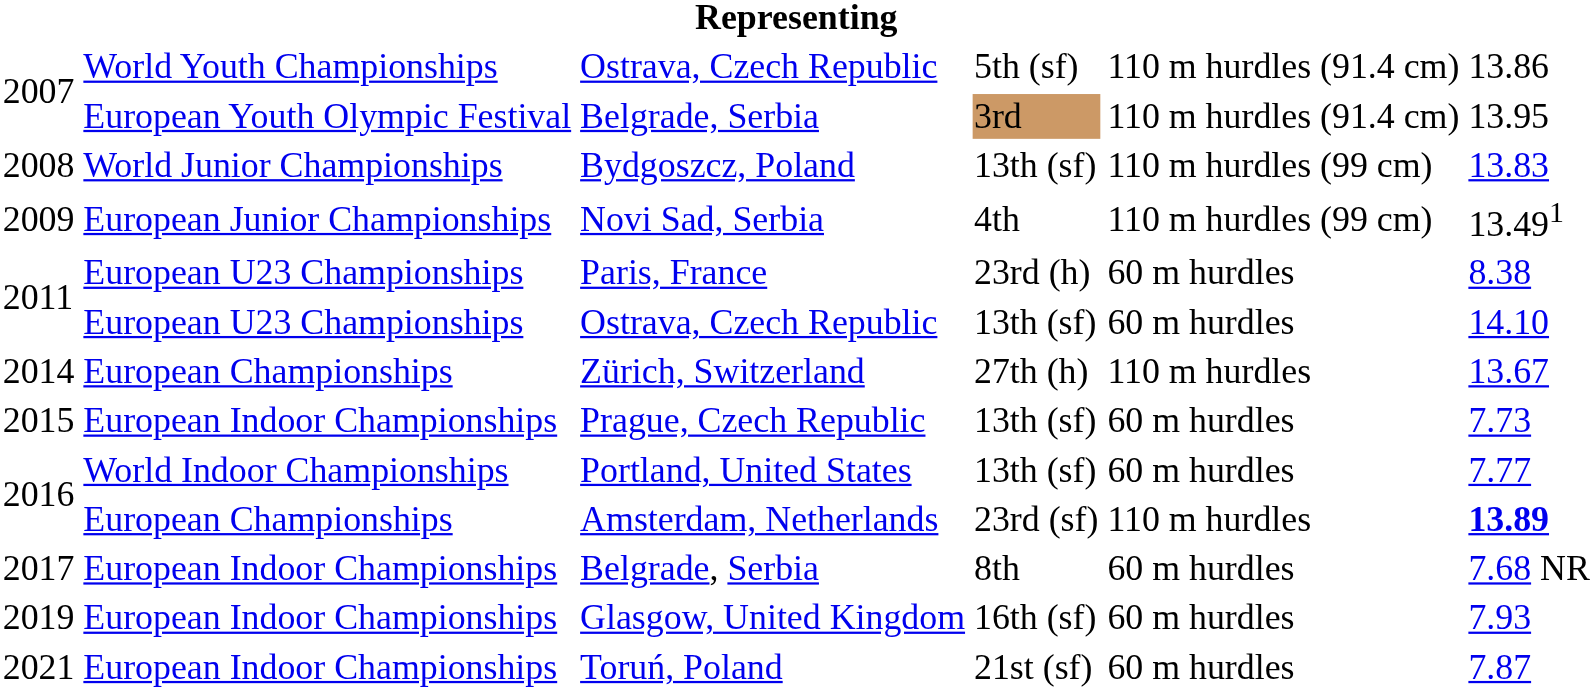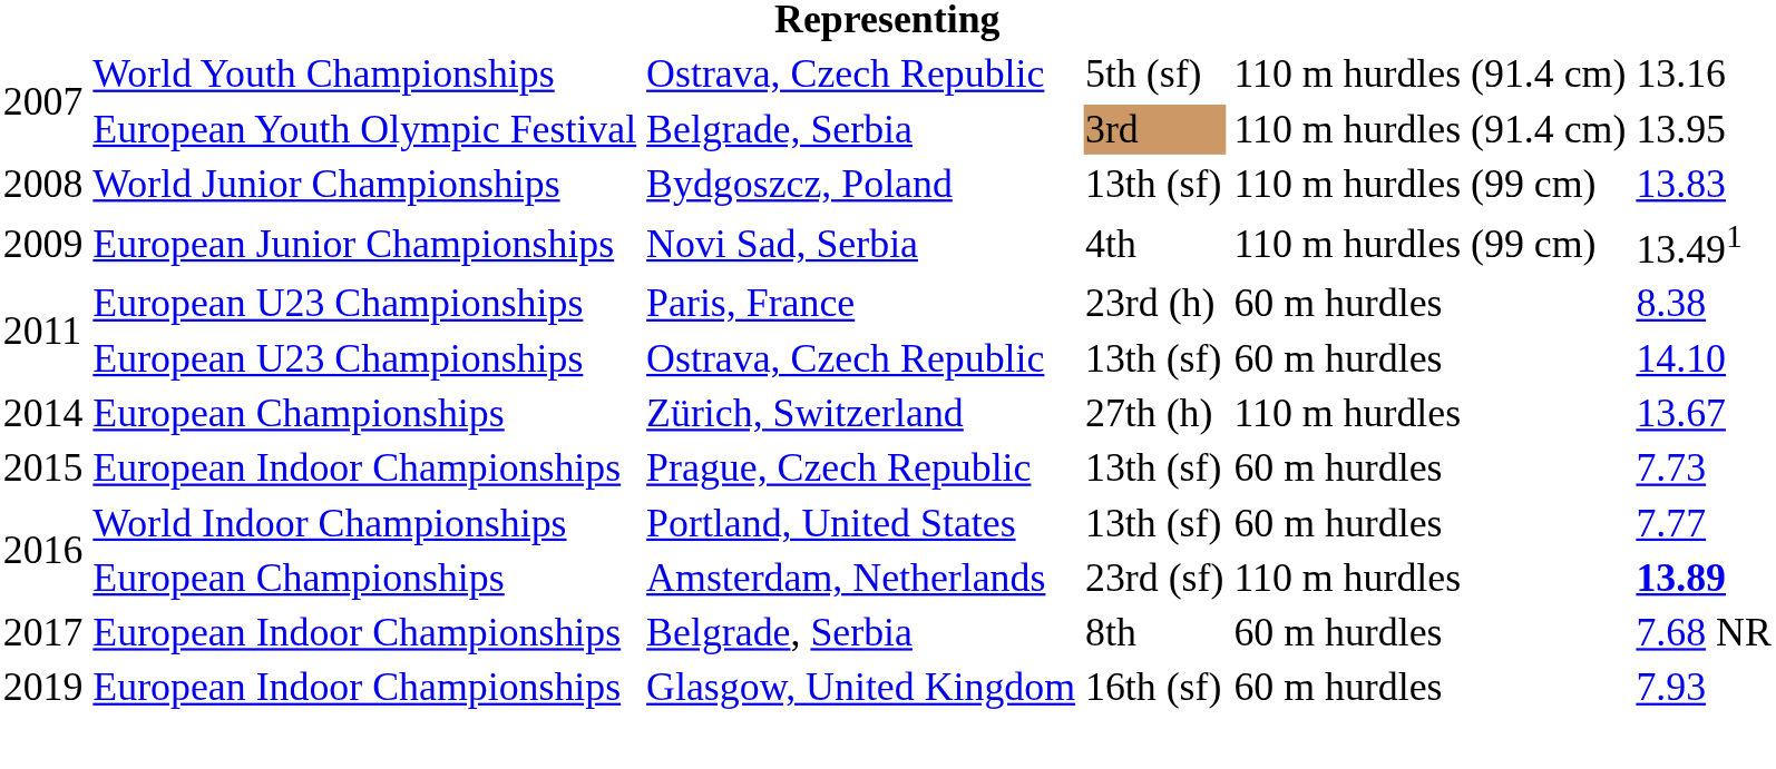2007 / Ostrava, Czech Republic | column 6: 13.86 -> 13.16
- row: 2021 | European Indoor Championships | Toruń, Poland | 21st (sf) | 60 m hurdles | 7.87
